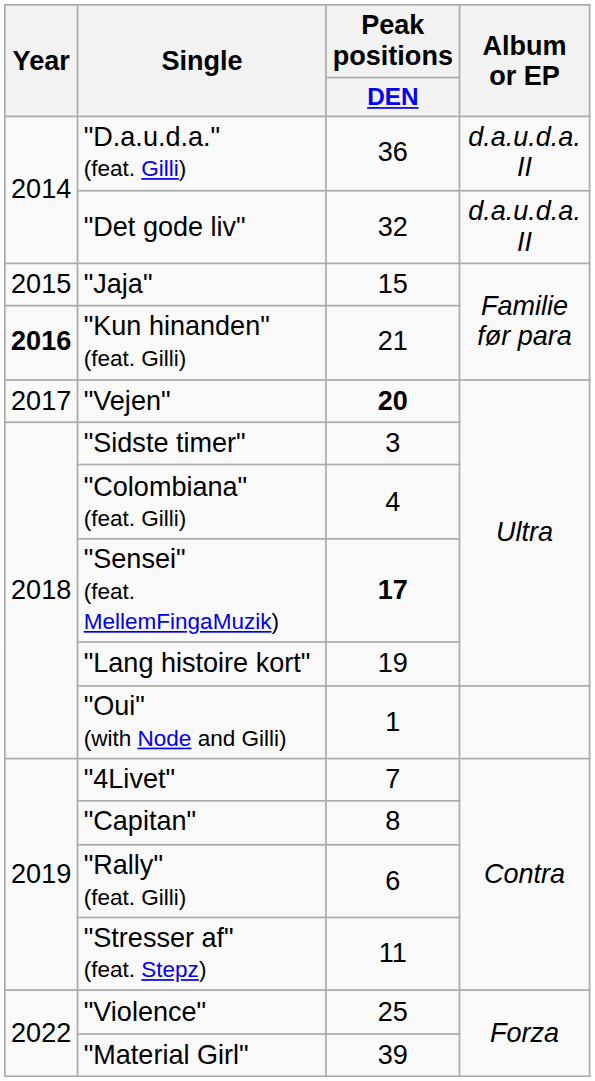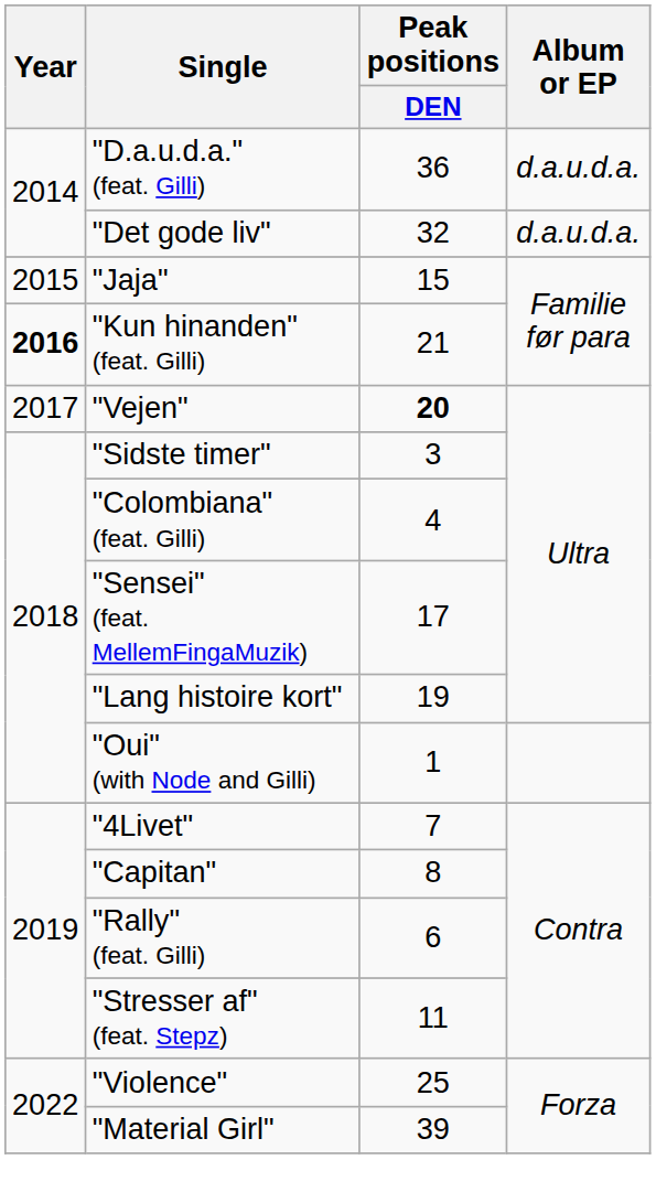"D.a.u.d.a." (feat. Gilli) | Album or EP: d.a.u.d.a. II -> d.a.u.d.a.
"Det gode liv" | Album or EP: d.a.u.d.a. II -> d.a.u.d.a.
"Sensei" (feat. MellemFingaMuzik) | Peak positions / DEN: bold -> normal
